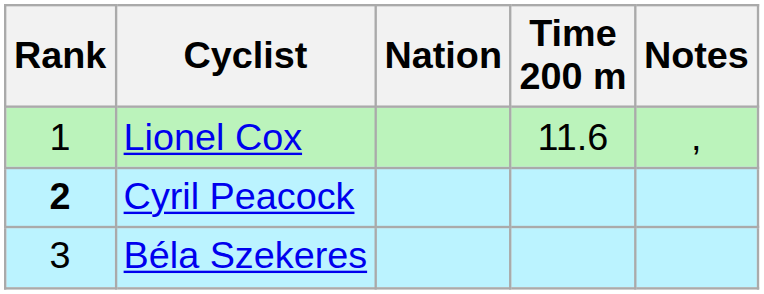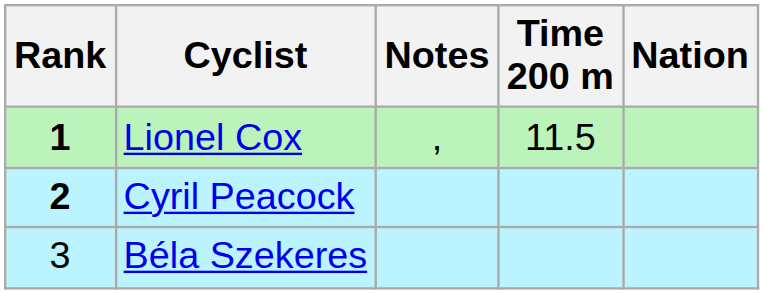columns swapped: Nation <-> Notes
Lionel Cox | Rank: normal -> bold
Lionel Cox | Time 200 m: 11.6 -> 11.5
